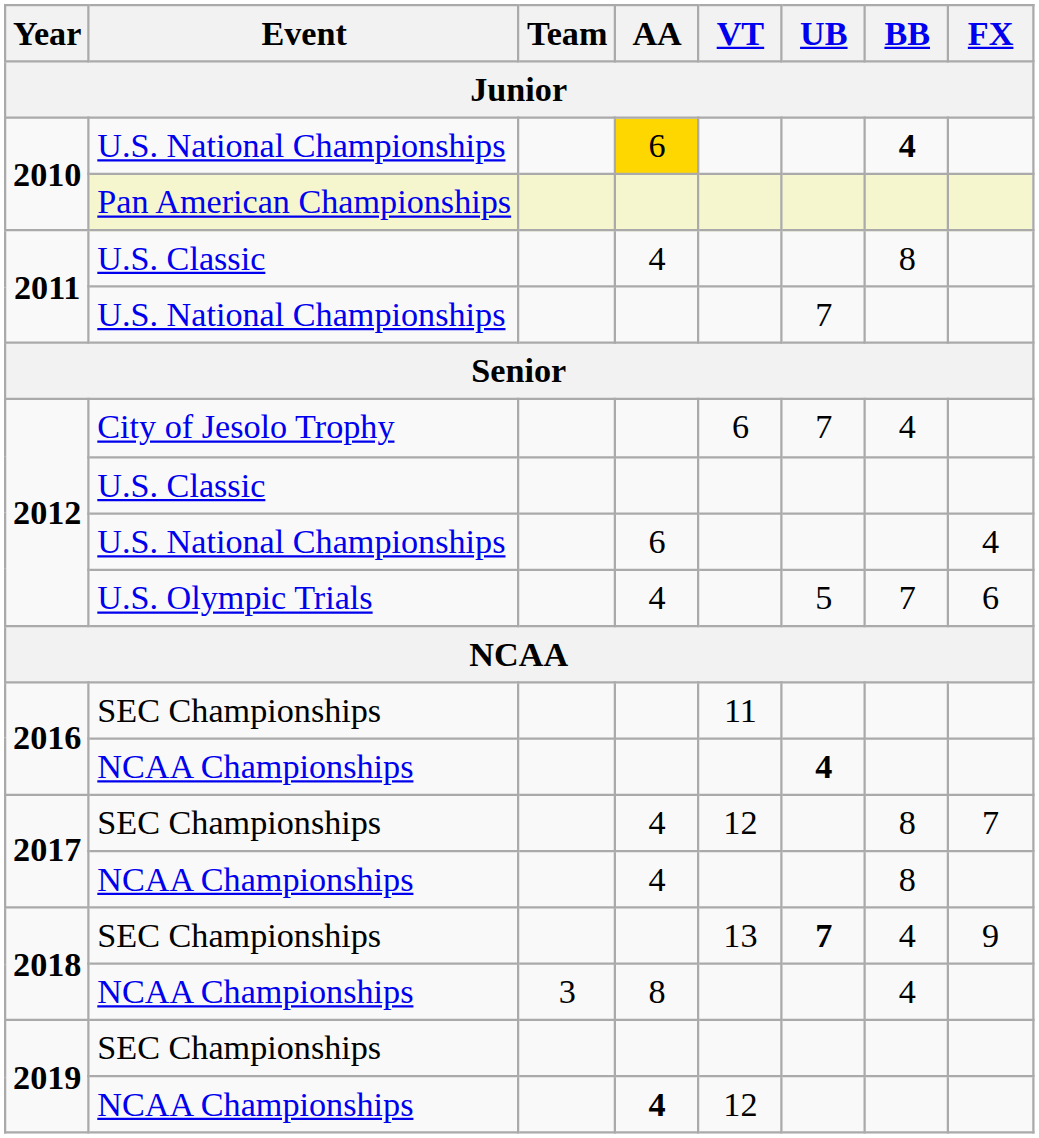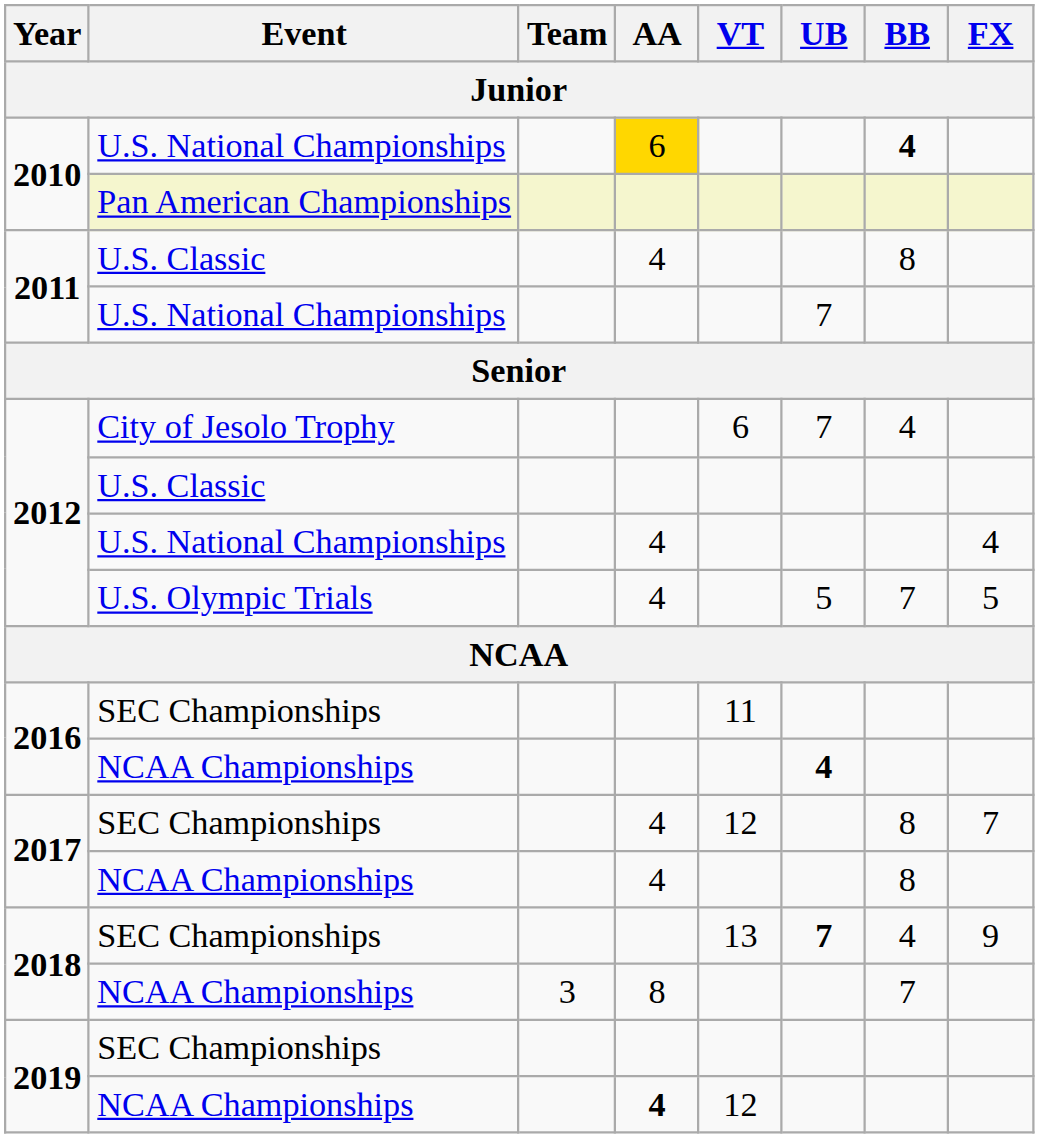2012 / U.S. National Championships | AA: 6 -> 4
2012 / U.S. Olympic Trials | FX: 6 -> 5
2018 / NCAA Championships | BB: 4 -> 7
